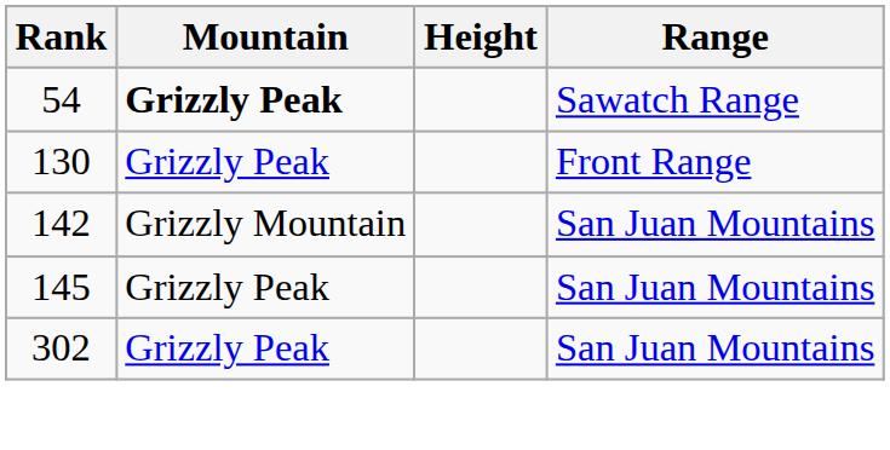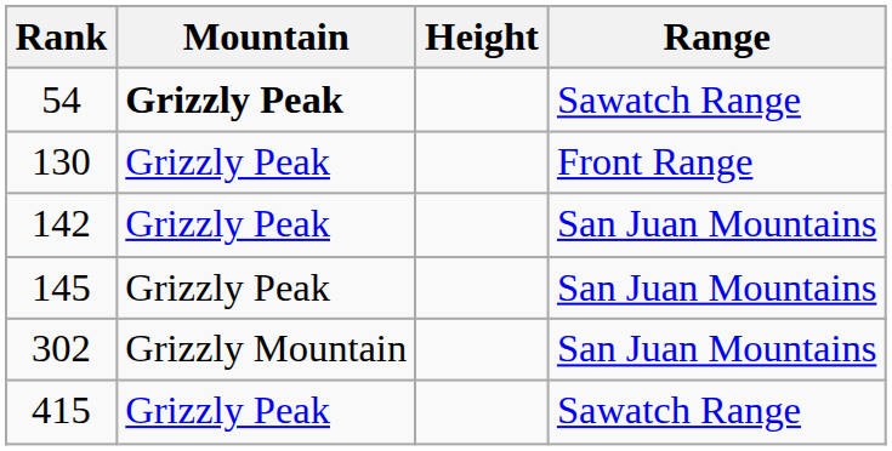142 | Mountain: Grizzly Mountain -> Grizzly Peak
302 | Mountain: Grizzly Peak -> Grizzly Mountain
+ row: 415 | Grizzly Peak | Sawatch Range
